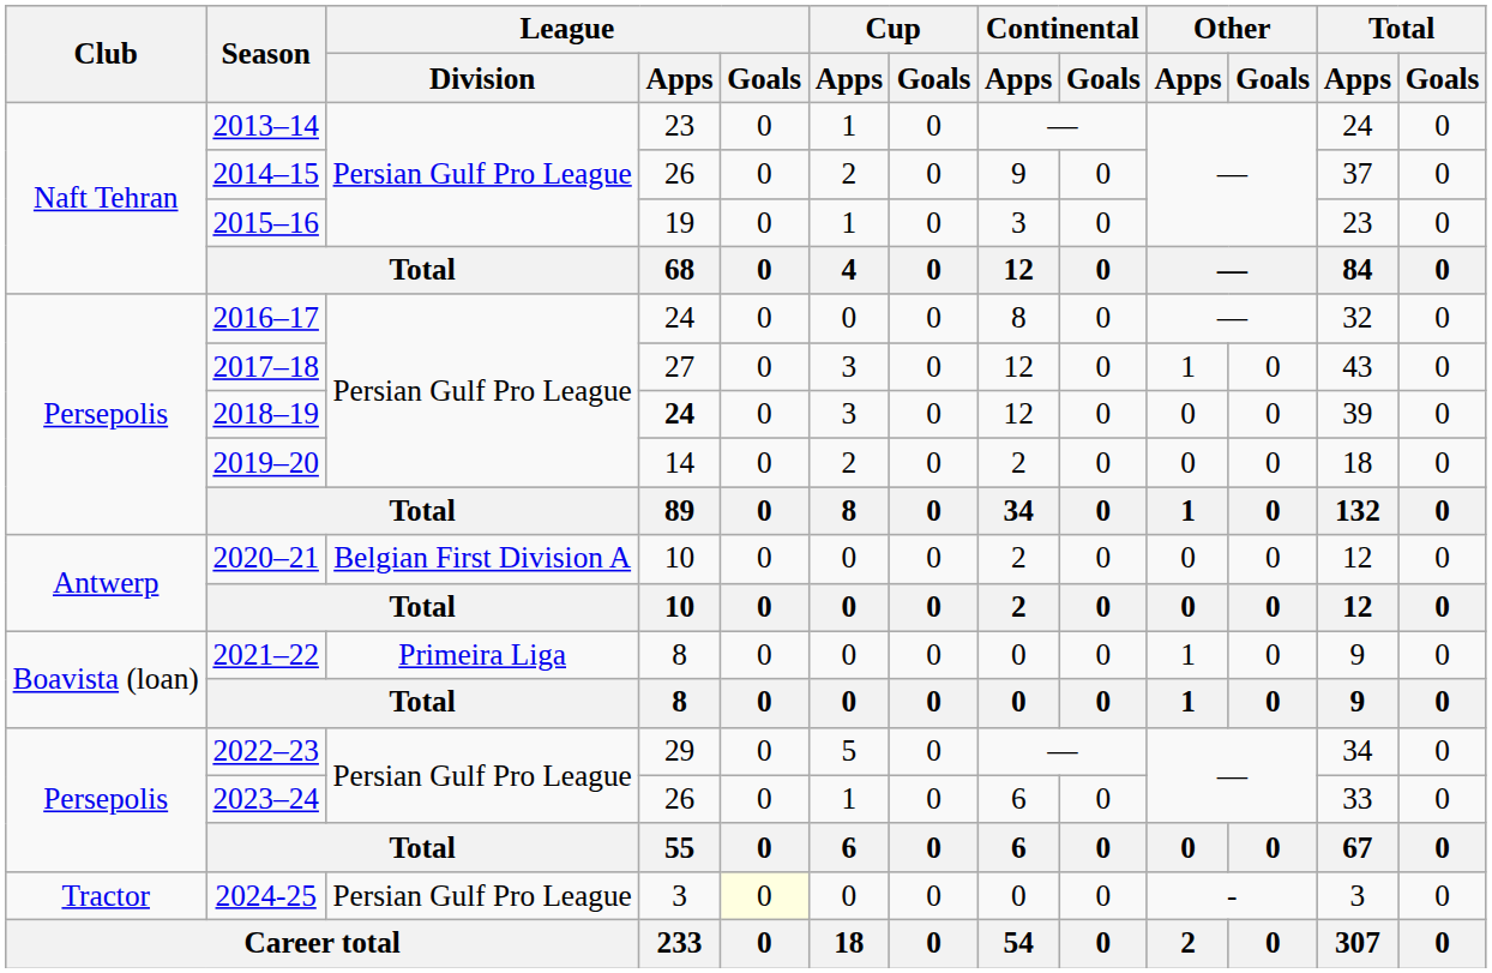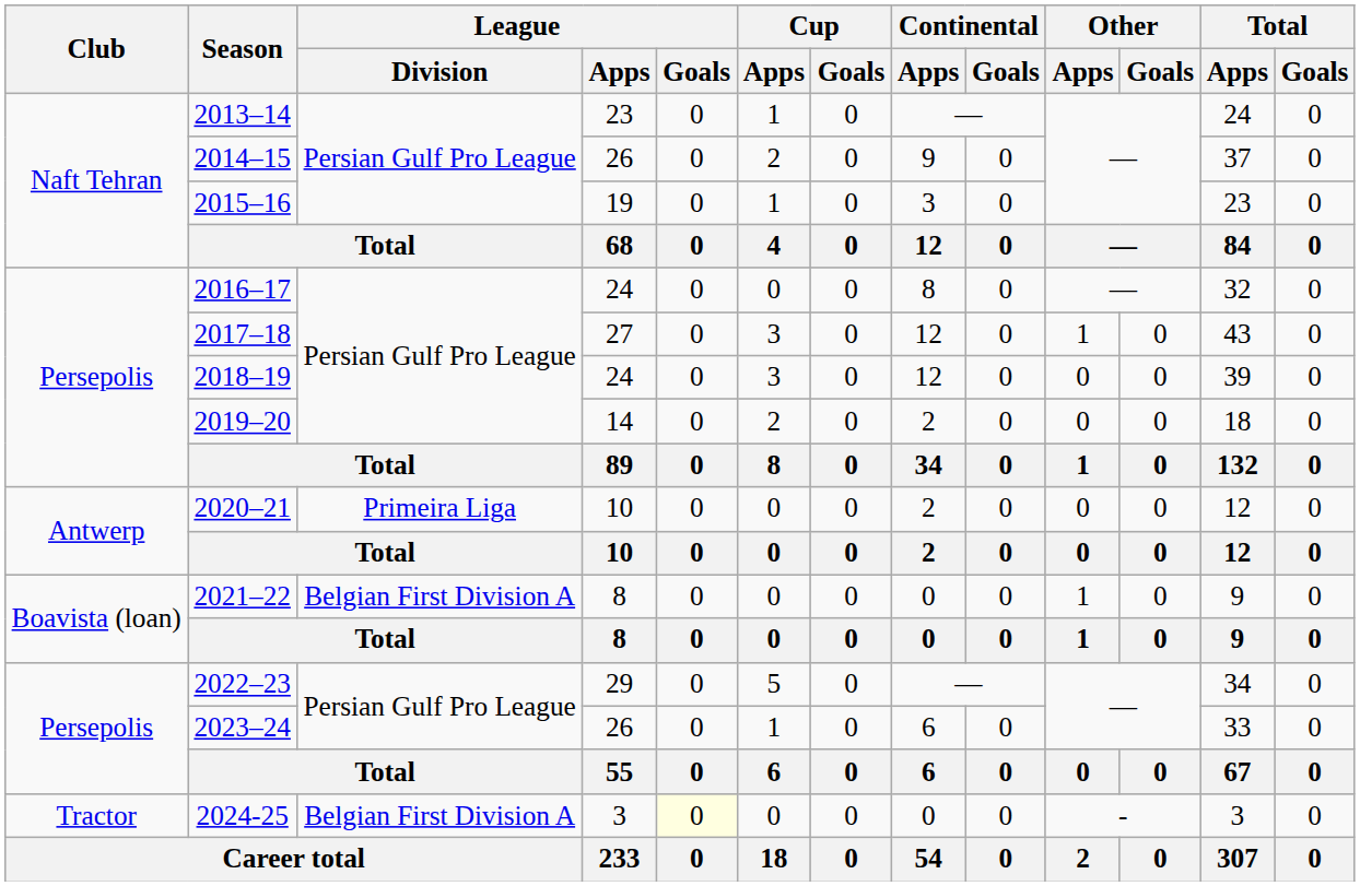2018–19 | League / Apps: bold -> normal
2020–21 | League / Division: Belgian First Division A -> Primeira Liga
2021–22 | League / Division: Primeira Liga -> Belgian First Division A
2024-25 | League / Division: Persian Gulf Pro League -> Belgian First Division A
